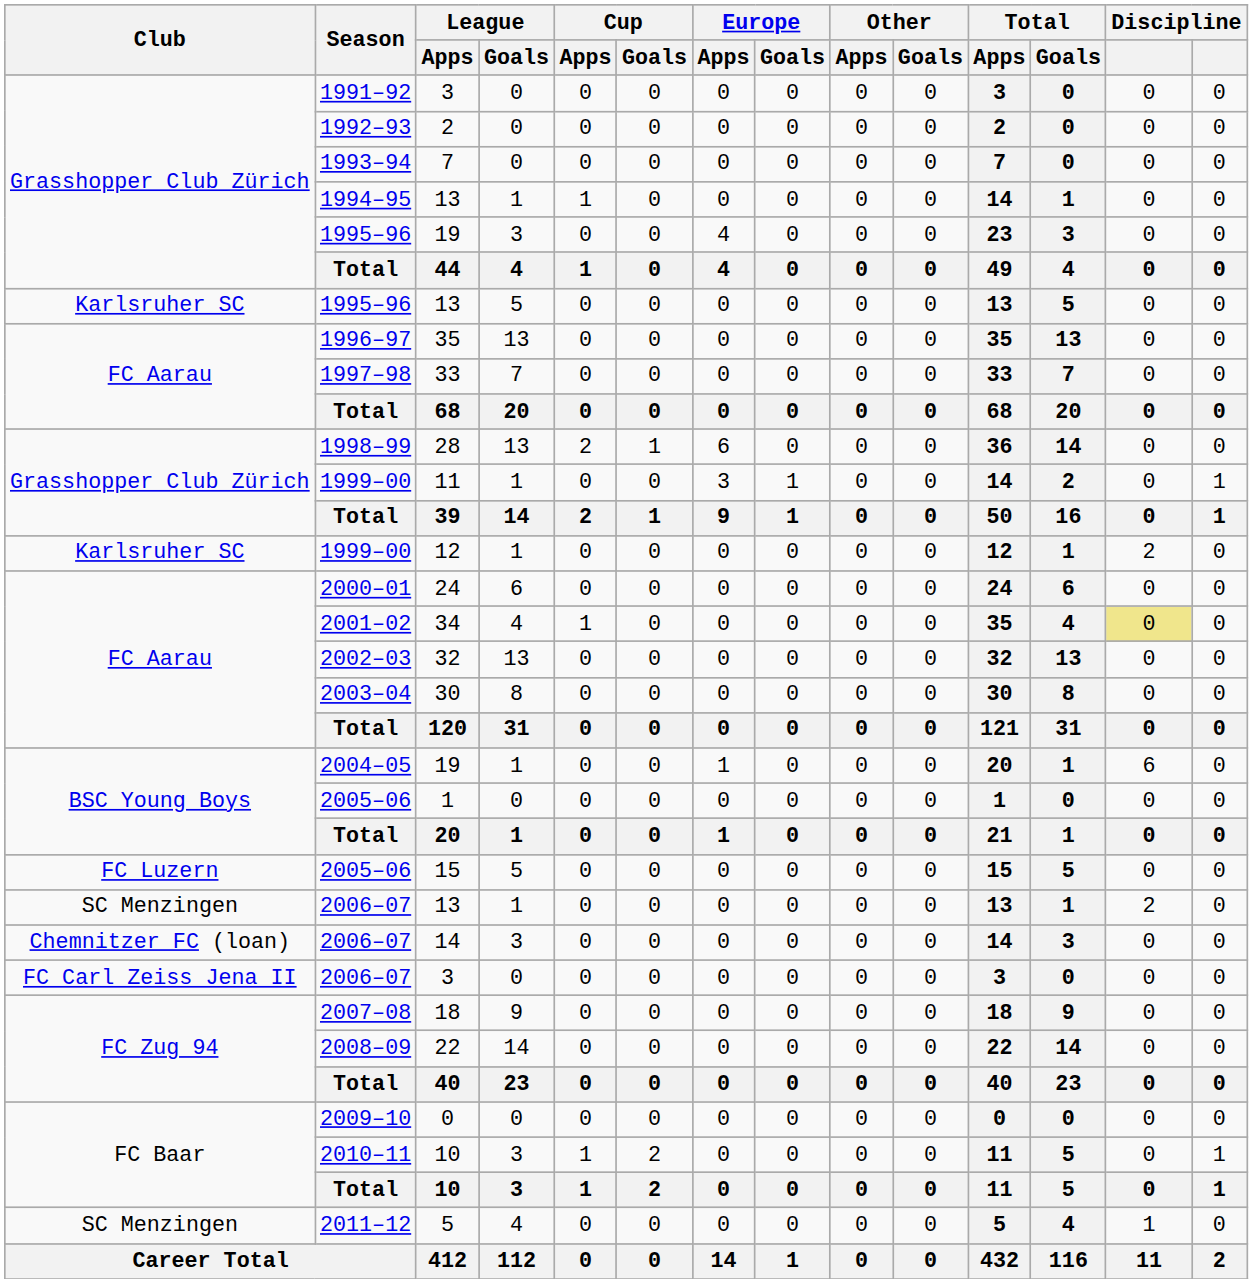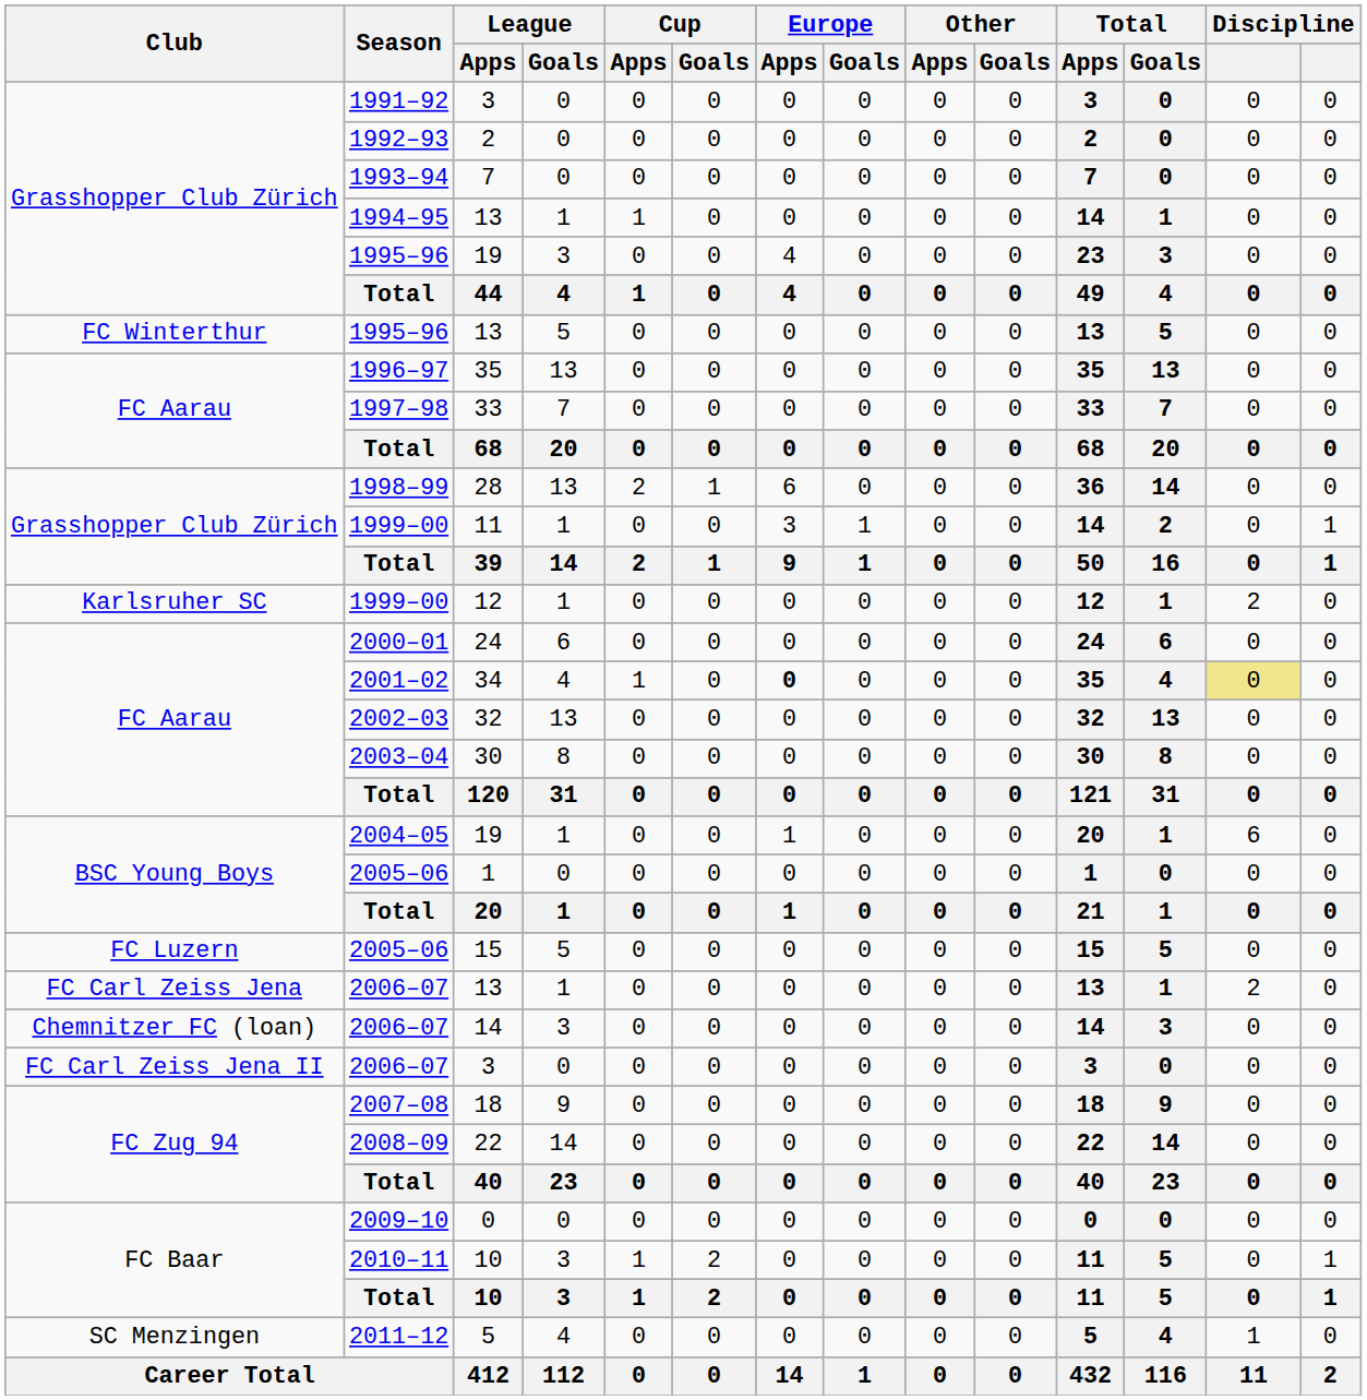1995–96 / 13 | Club: Karlsruher SC -> FC Winterthur
34 | Europe / Apps: normal -> bold
2006–07 / 13 | Club: SC Menzingen -> FC Carl Zeiss Jena
